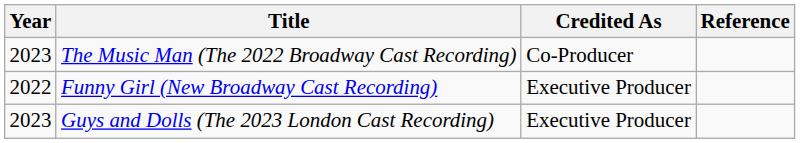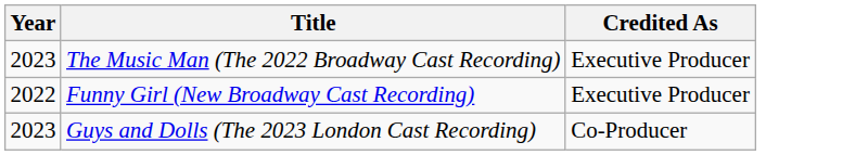- column: Reference
The Music Man (The 2022 Broadway Cast Recording) | Credited As: Co-Producer -> Executive Producer
Guys and Dolls (The 2023 London Cast Recording) | Credited As: Executive Producer -> Co-Producer
